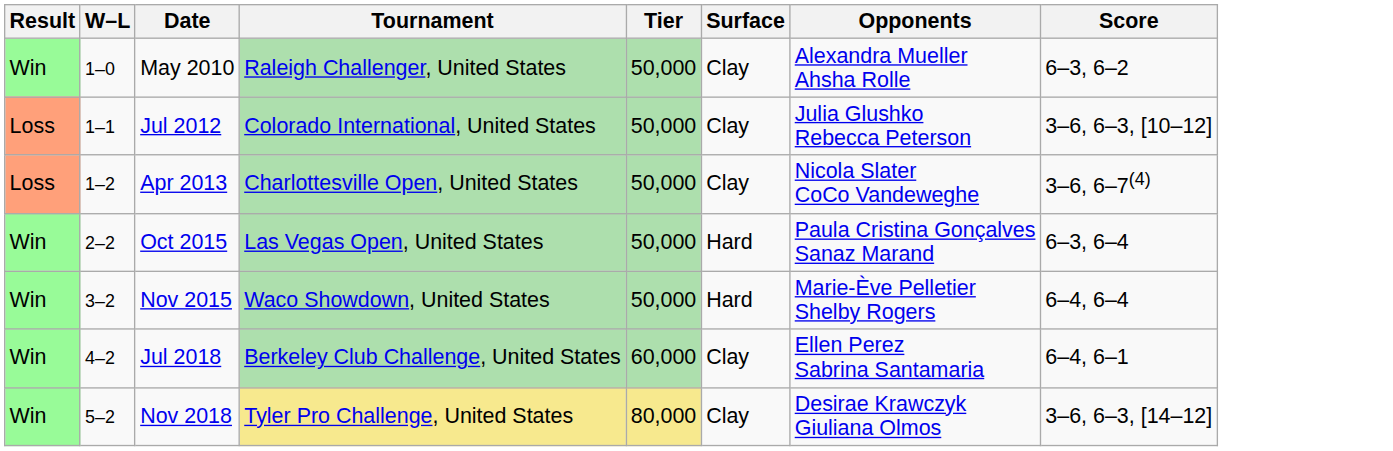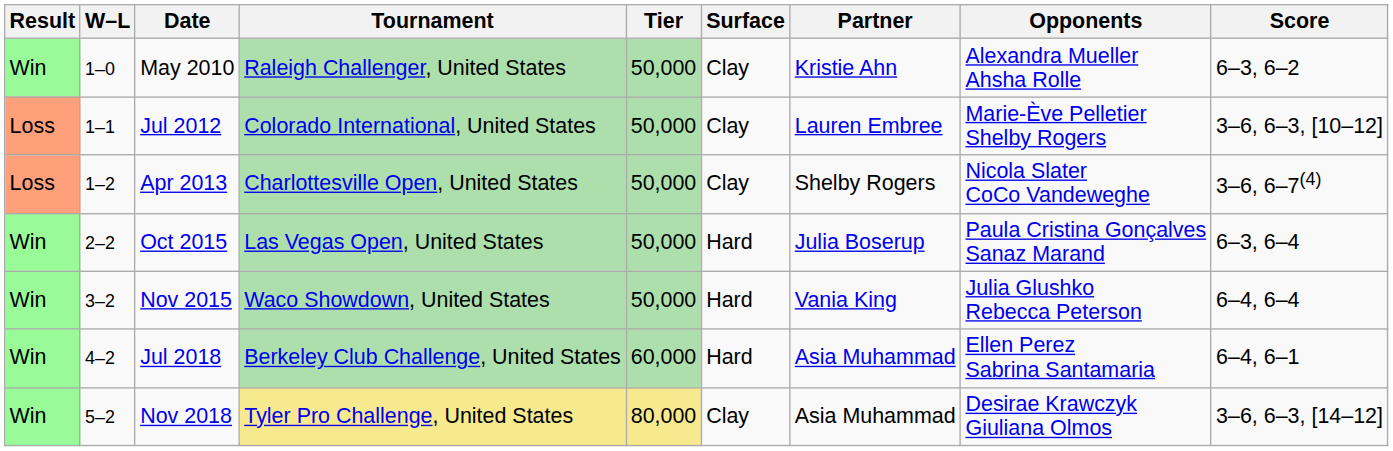+ column: Partner | Kristie Ahn | Lauren Embree | Shelby Rogers | Julia Boserup | Vania King | Asia Muhammad | Asia Muhammad
Jul 2012 | Opponents: Julia Glushko Rebecca Peterson -> Marie-Ève Pelletier Shelby Rogers
Nov 2015 | Opponents: Marie-Ève Pelletier Shelby Rogers -> Julia Glushko Rebecca Peterson
Jul 2018 | Surface: Clay -> Hard
